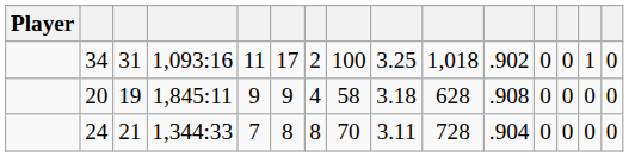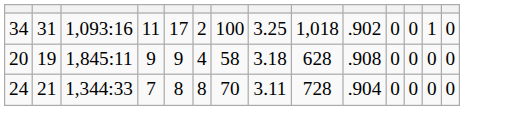- column: Player
